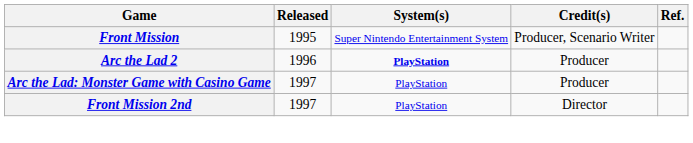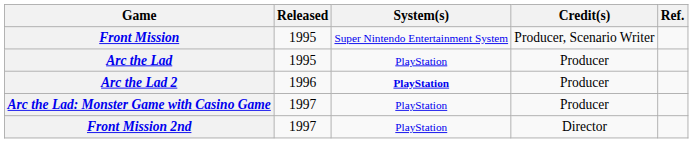+ row: Arc the Lad | 1995 | PlayStation | Producer
